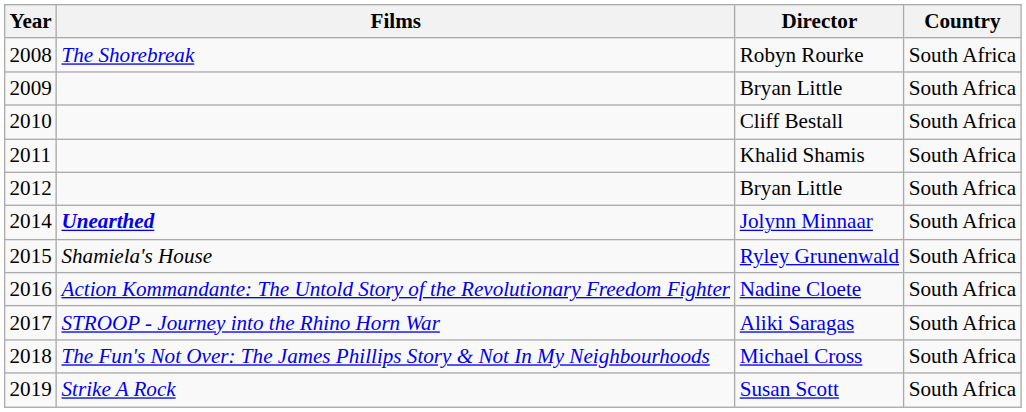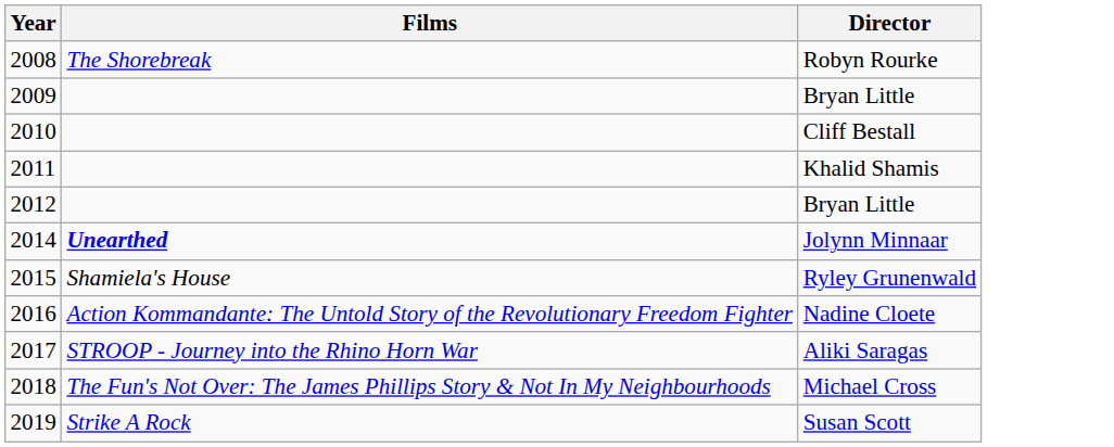- column: Country | South Africa | South Africa | South Africa | South Africa | South Africa | South Africa | South Africa | South Africa | South Africa | South Africa | South Africa
